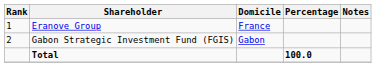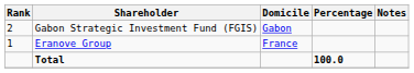rows swapped: Eranove Group <-> Gabon Strategic Investment Fund (FGIS)
